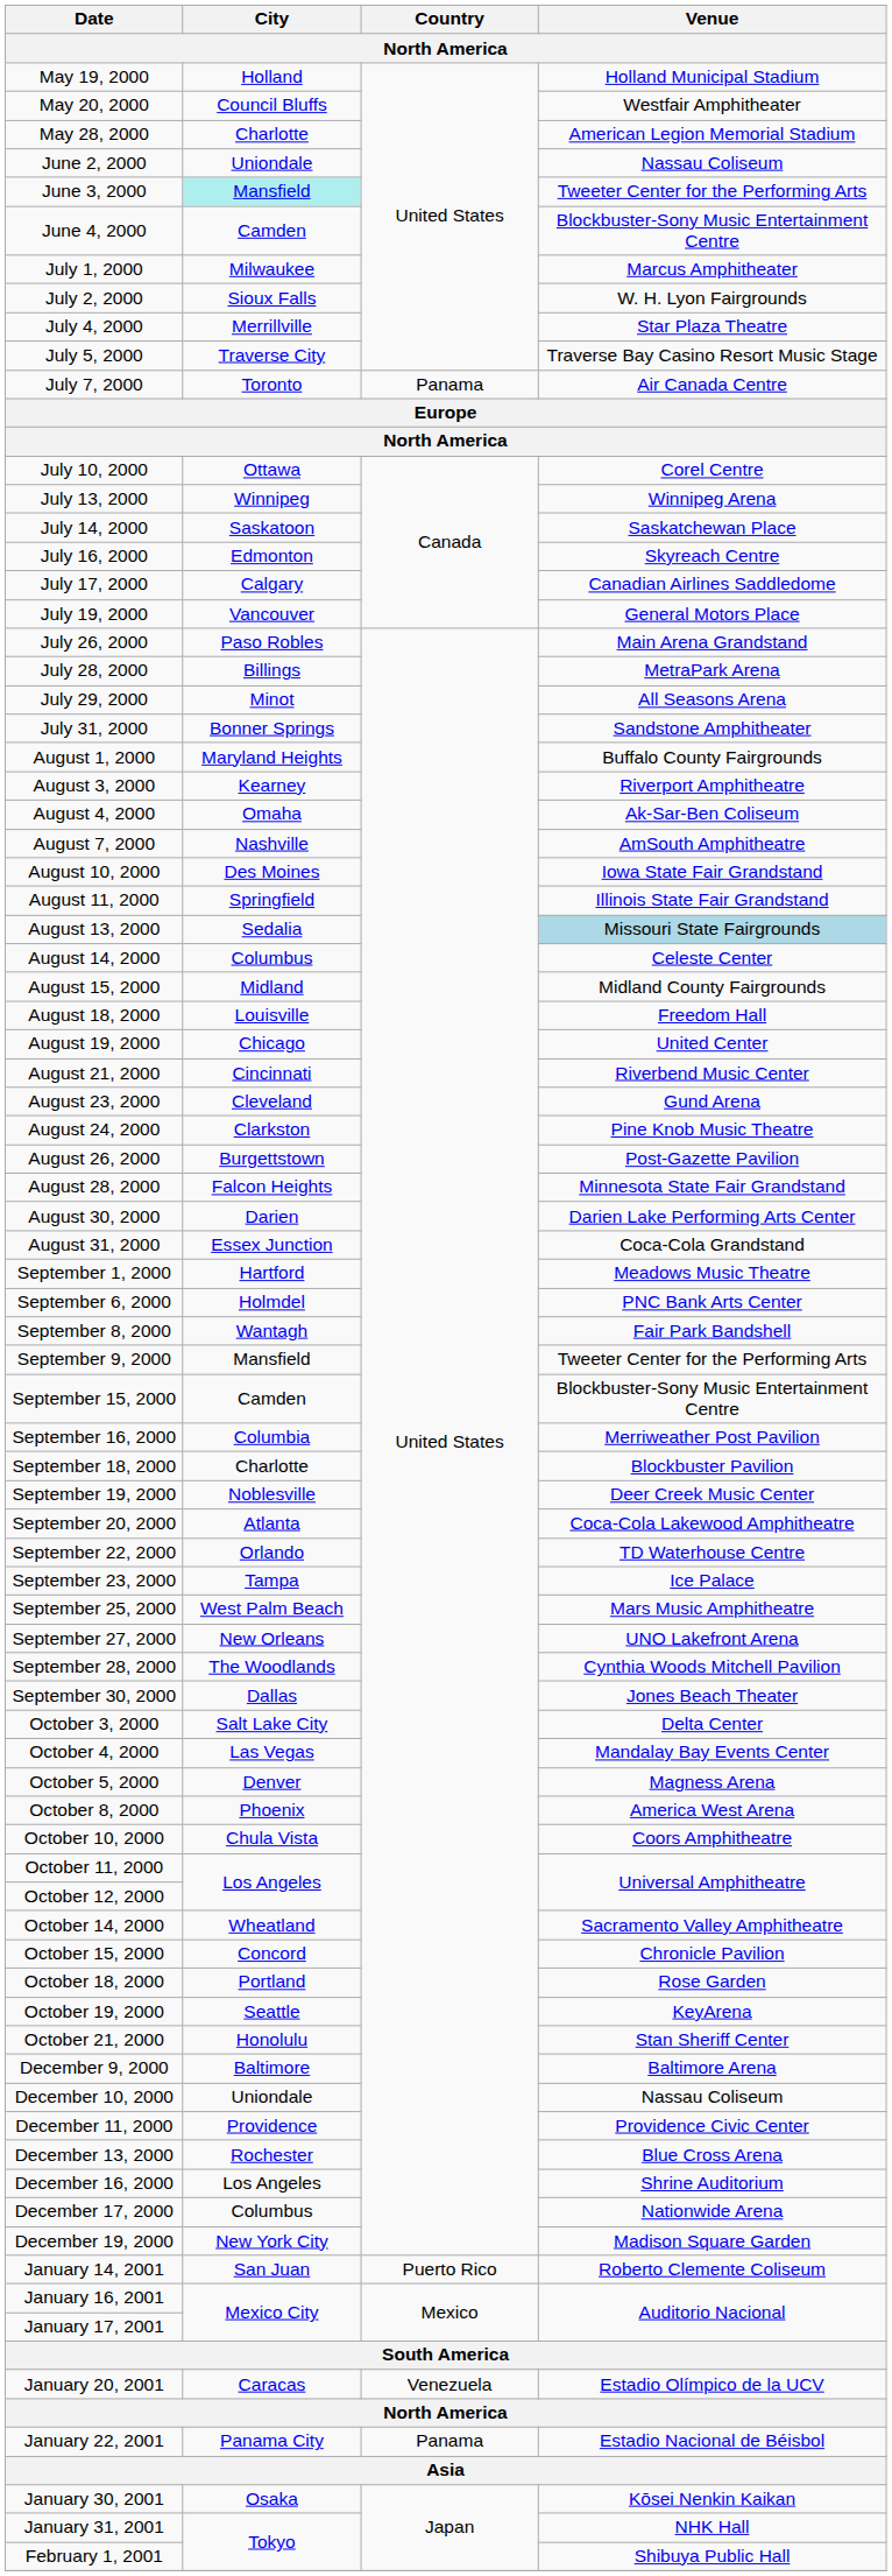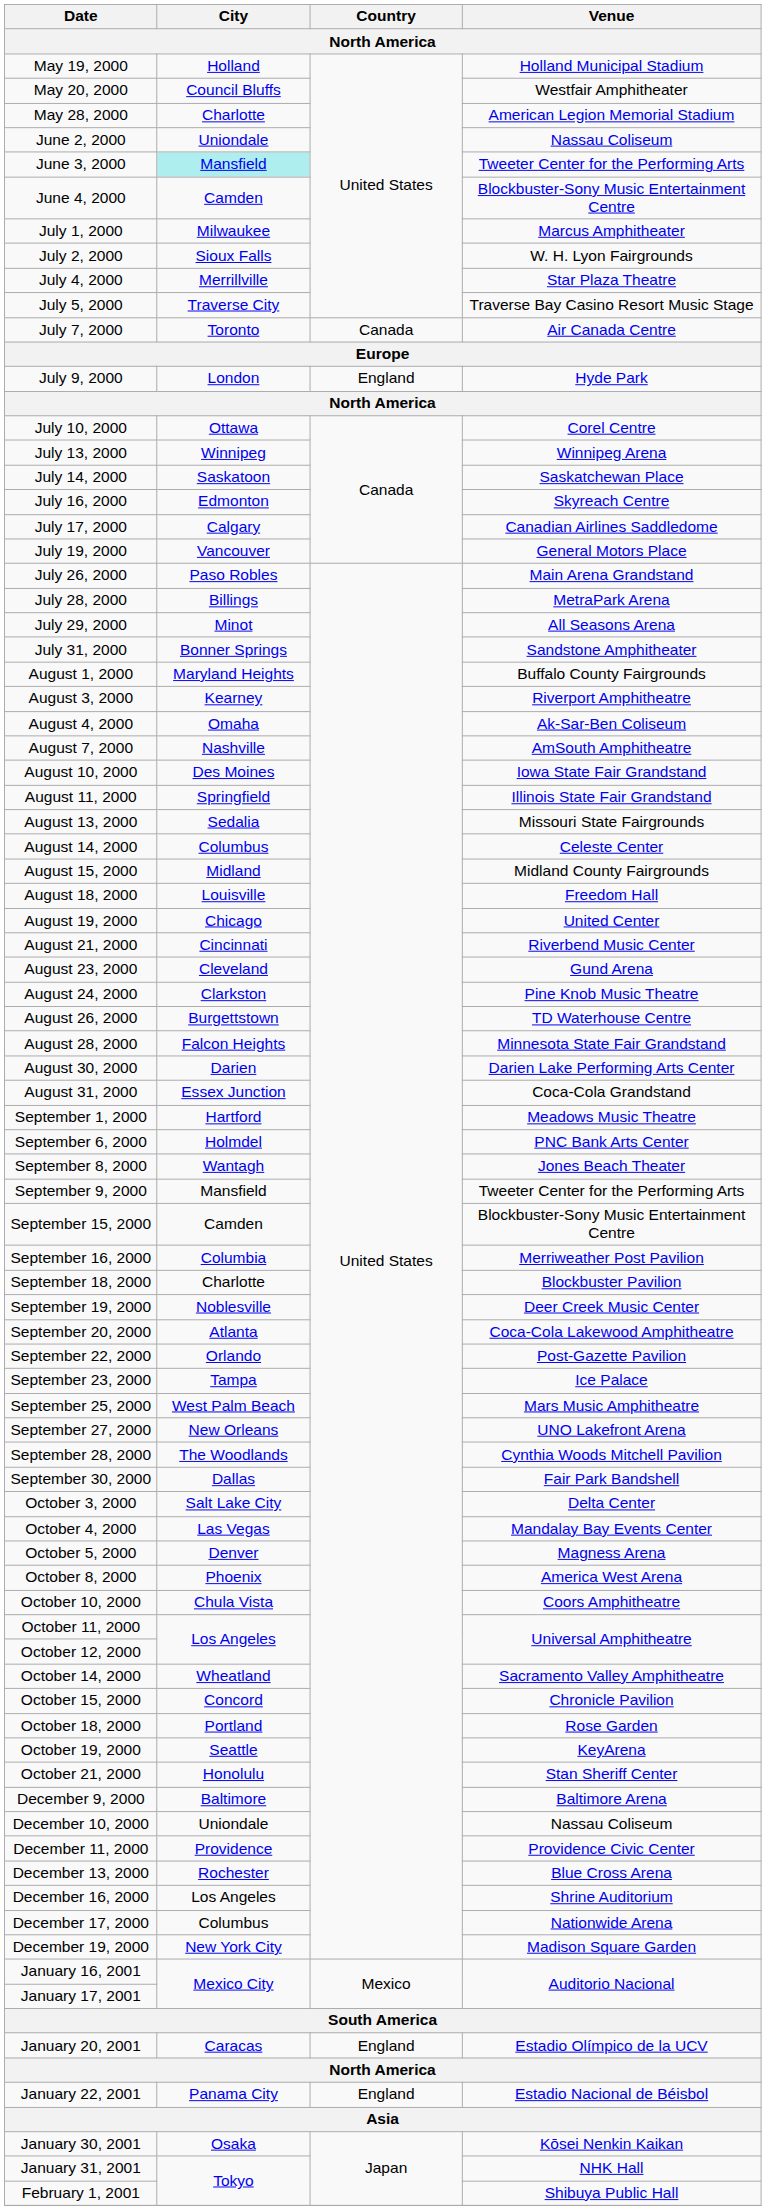July 7, 2000 | Country: Panama -> Canada
+ row: July 9, 2000 | London | England | Hyde Park
August 13, 2000 | Venue: lightblue background -> no background
August 26, 2000 | Venue: Post-Gazette Pavilion -> TD Waterhouse Centre
September 8, 2000 | Venue: Fair Park Bandshell -> Jones Beach Theater
September 22, 2000 | Venue: TD Waterhouse Centre -> Post-Gazette Pavilion
September 30, 2000 | Venue: Jones Beach Theater -> Fair Park Bandshell
- row: January 14, 2001 | San Juan | Puerto Rico | Roberto Clemente Coliseum
January 20, 2001 | Country: Venezuela -> England
January 22, 2001 | Country: Panama -> England
